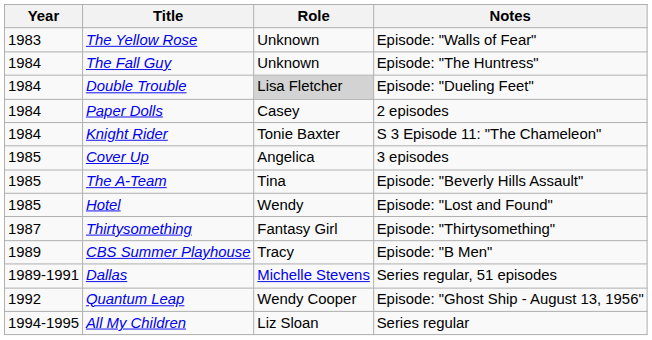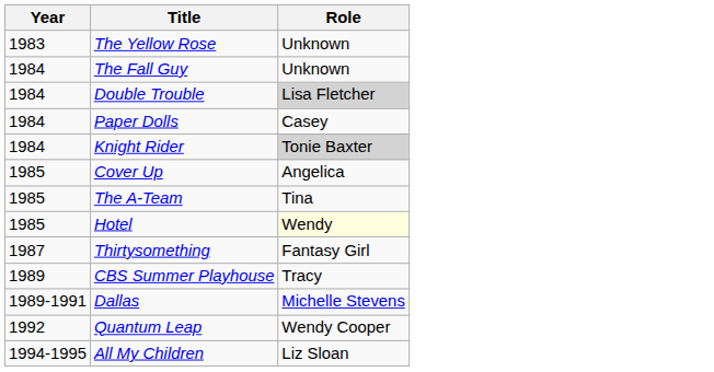- column: Notes | Episode: "Walls of Fear" | Episode: "The Huntress" | Episode: "Dueling Feet" | 2 episodes | S 3 Episode 11: "The Chameleon" | 3 episodes | Episode: "Beverly Hills Assault" | Episode: "Lost and Found" | Episode: "Thirtysomething" | Episode: "B Men" | Series regular, 51 episodes | Episode: "Ghost Ship - August 13, 1956" | Series regular
Knight Rider | Role: no background -> lightgrey background
Hotel | Role: no background -> lightyellow background
